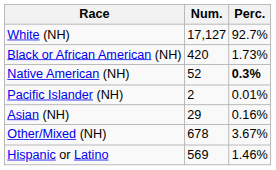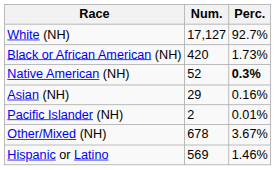rows swapped: Asian (NH) <-> Pacific Islander (NH)
